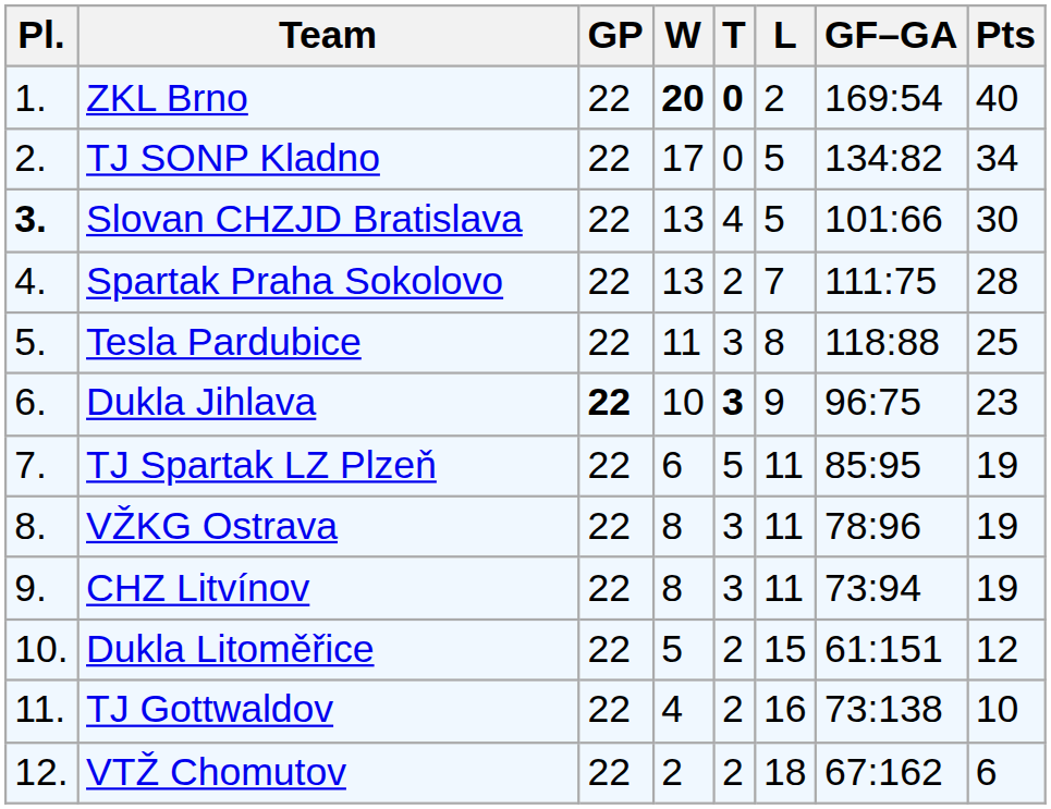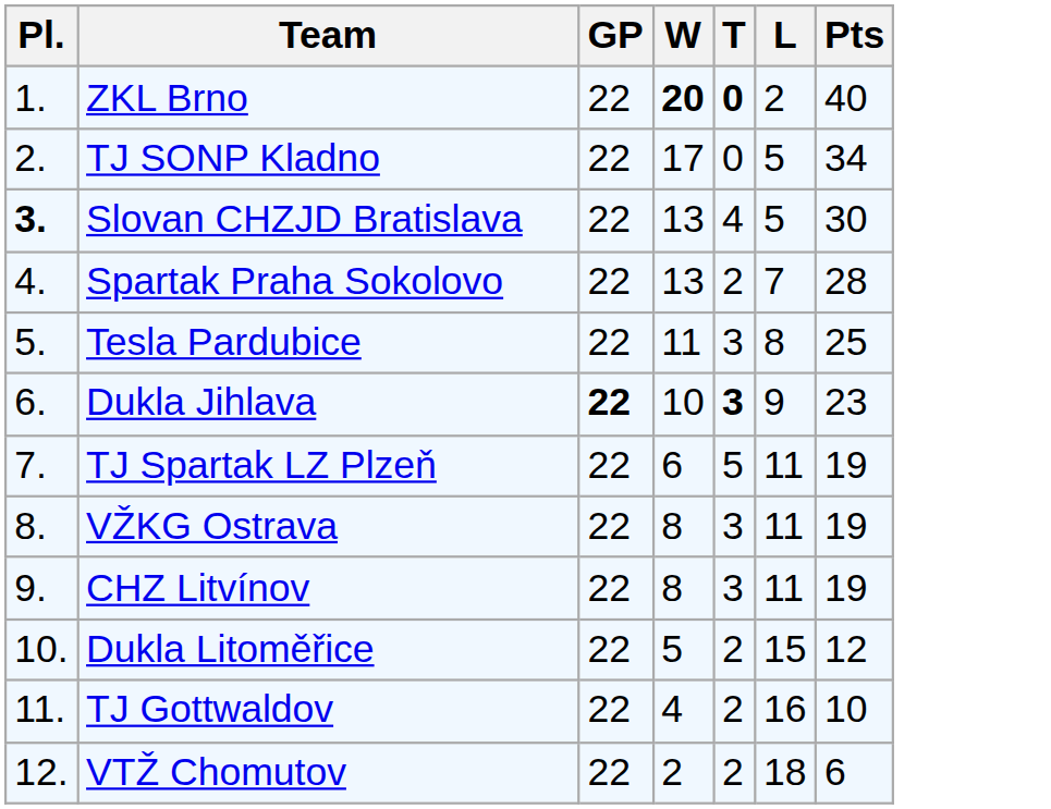- column: GF–GA | 169:54 | 134:82 | 101:66 | 111:75 | 118:88 | 96:75 | 85:95 | 78:96 | 73:94 | 61:151 | 73:138 | 67:162
